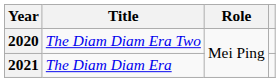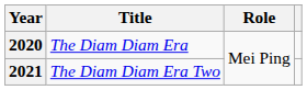2020 | Title: The Diam Diam Era Two -> The Diam Diam Era
2021 | Title: The Diam Diam Era -> The Diam Diam Era Two
